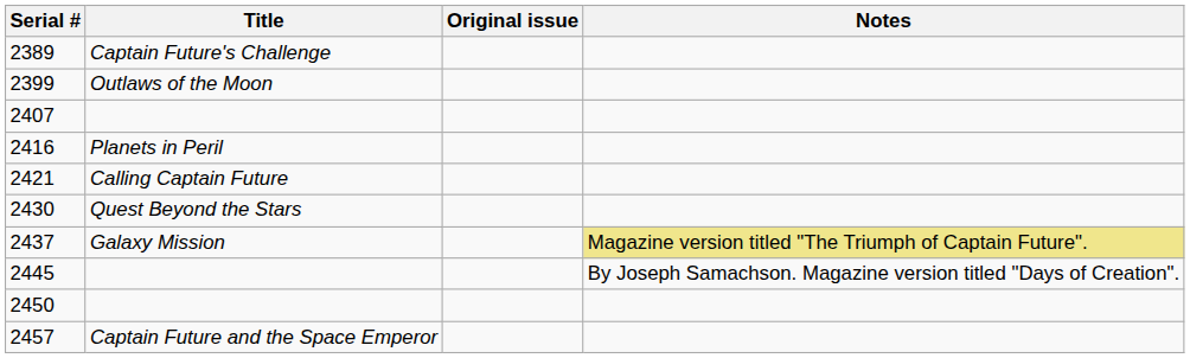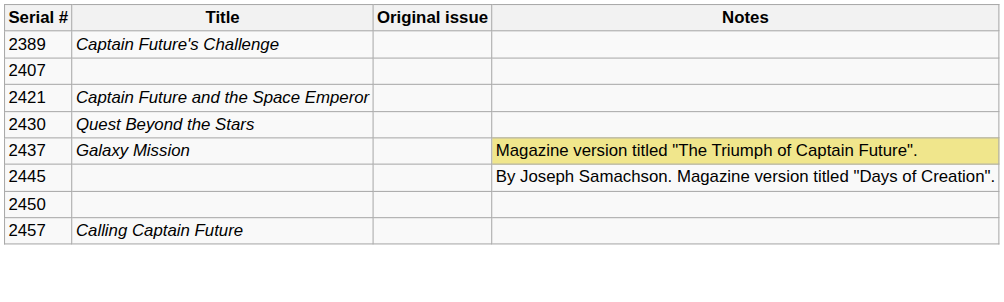- row: 2399 | Outlaws of the Moon
- row: 2416 | Planets in Peril
2421 | Title: Calling Captain Future -> Captain Future and the Space Emperor
2457 | Title: Captain Future and the Space Emperor -> Calling Captain Future
